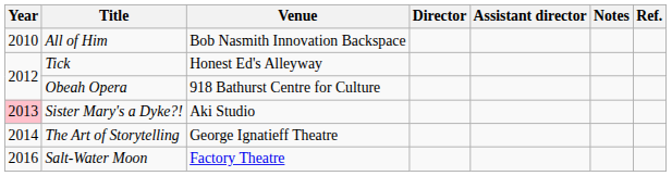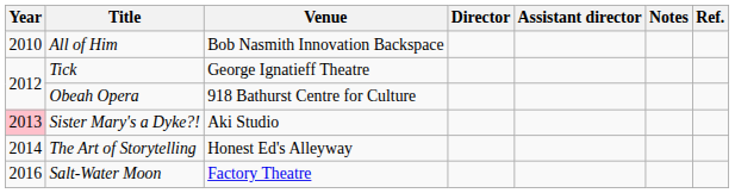Tick | Venue: Honest Ed's Alleyway -> George Ignatieff Theatre
The Art of Storytelling | Venue: George Ignatieff Theatre -> Honest Ed's Alleyway
